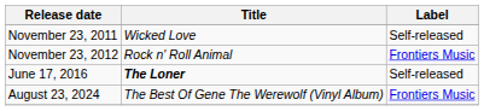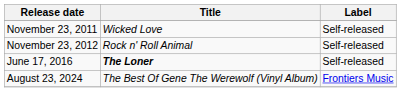November 23, 2012 | Label: Frontiers Music -> Self-released
